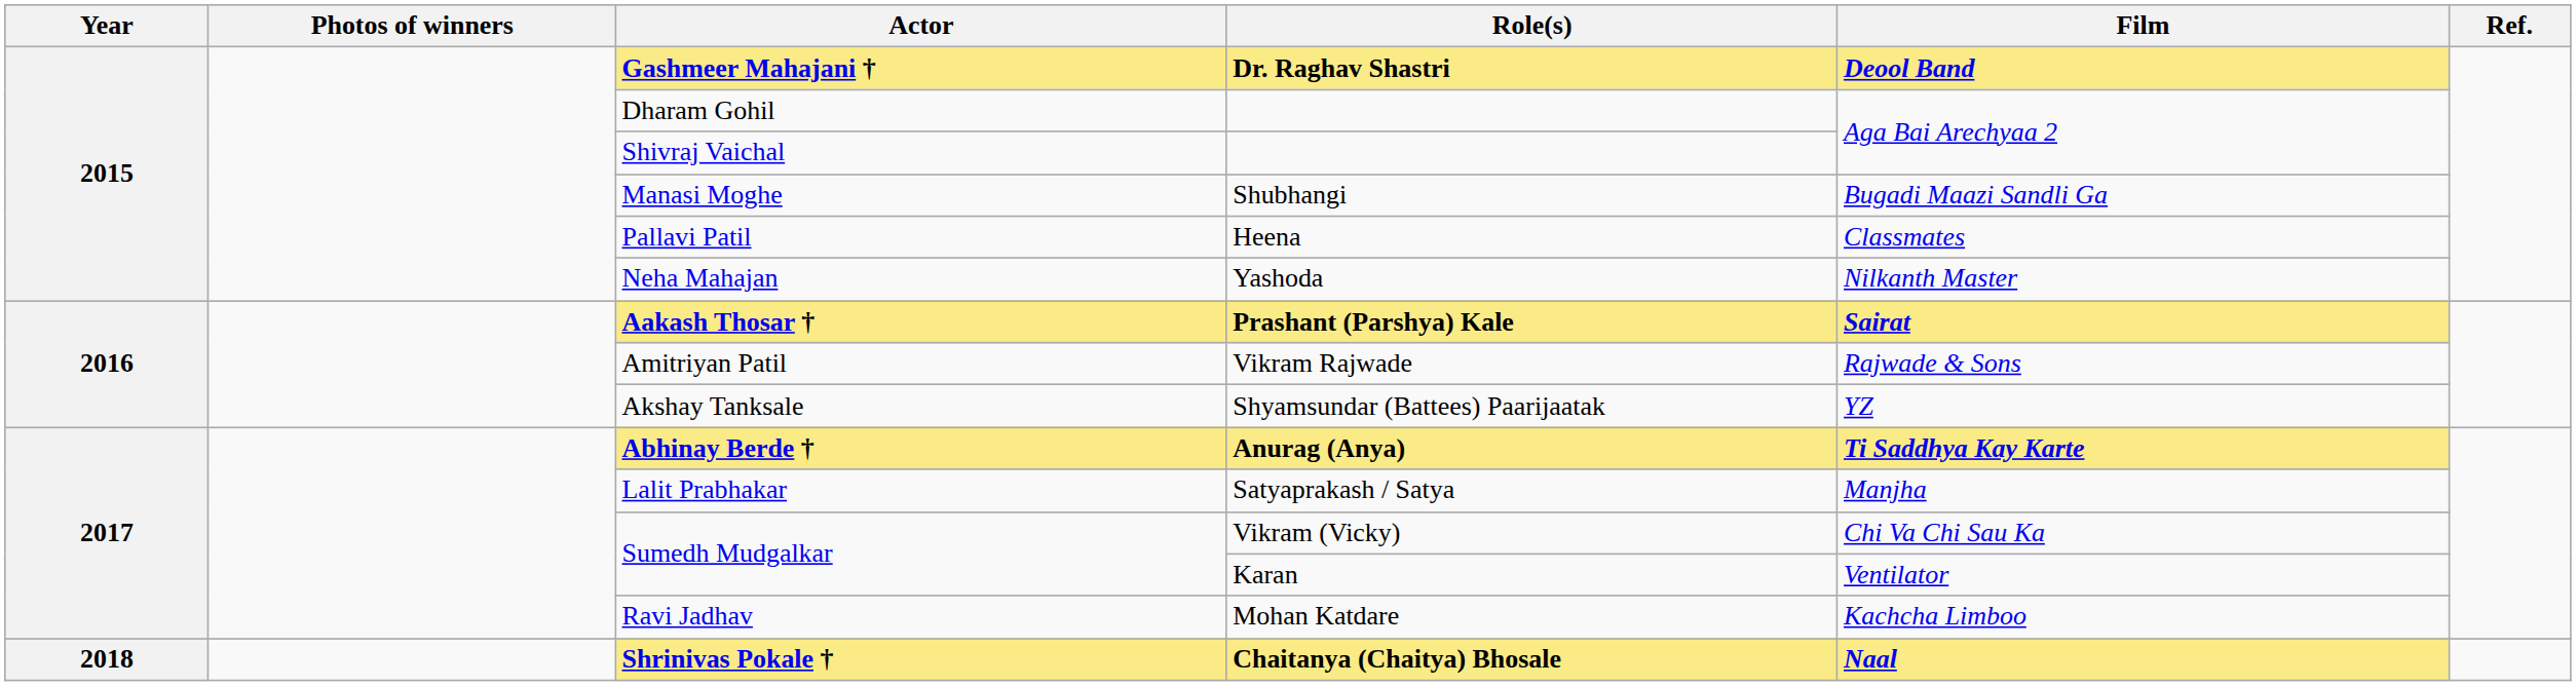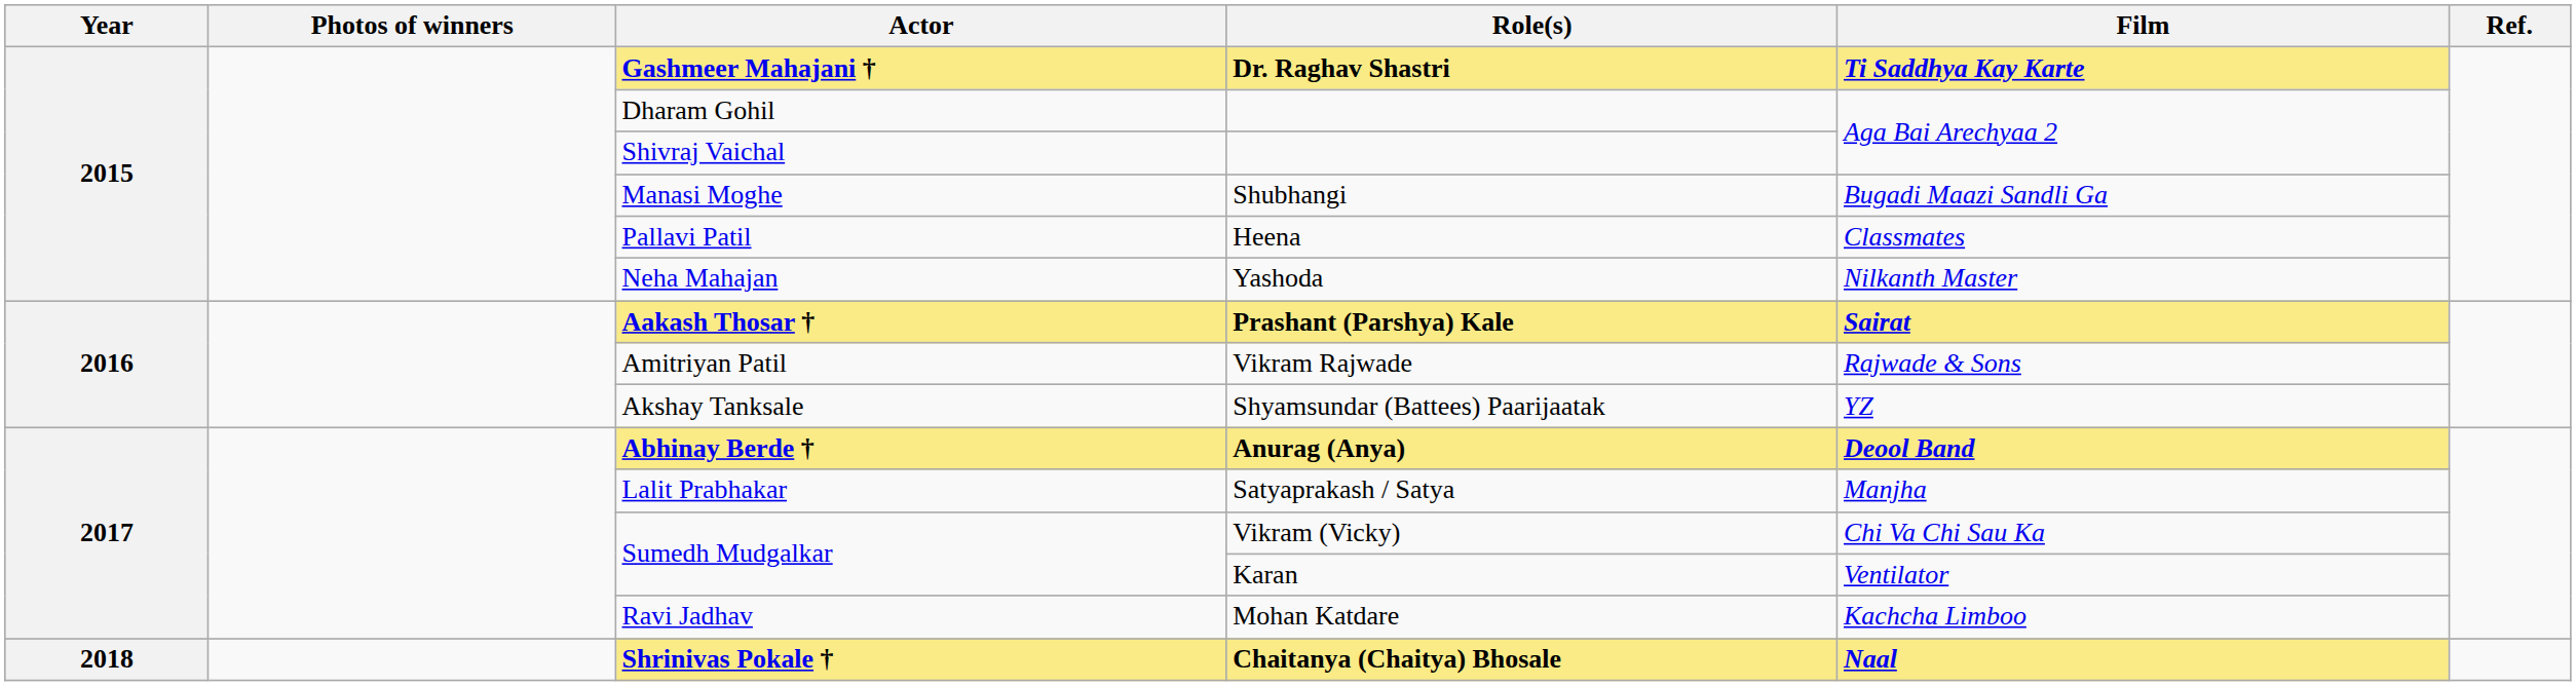Gashmeer Mahajani † | Film: Deool Band -> Ti Saddhya Kay Karte
Abhinay Berde † | Film: Ti Saddhya Kay Karte -> Deool Band
